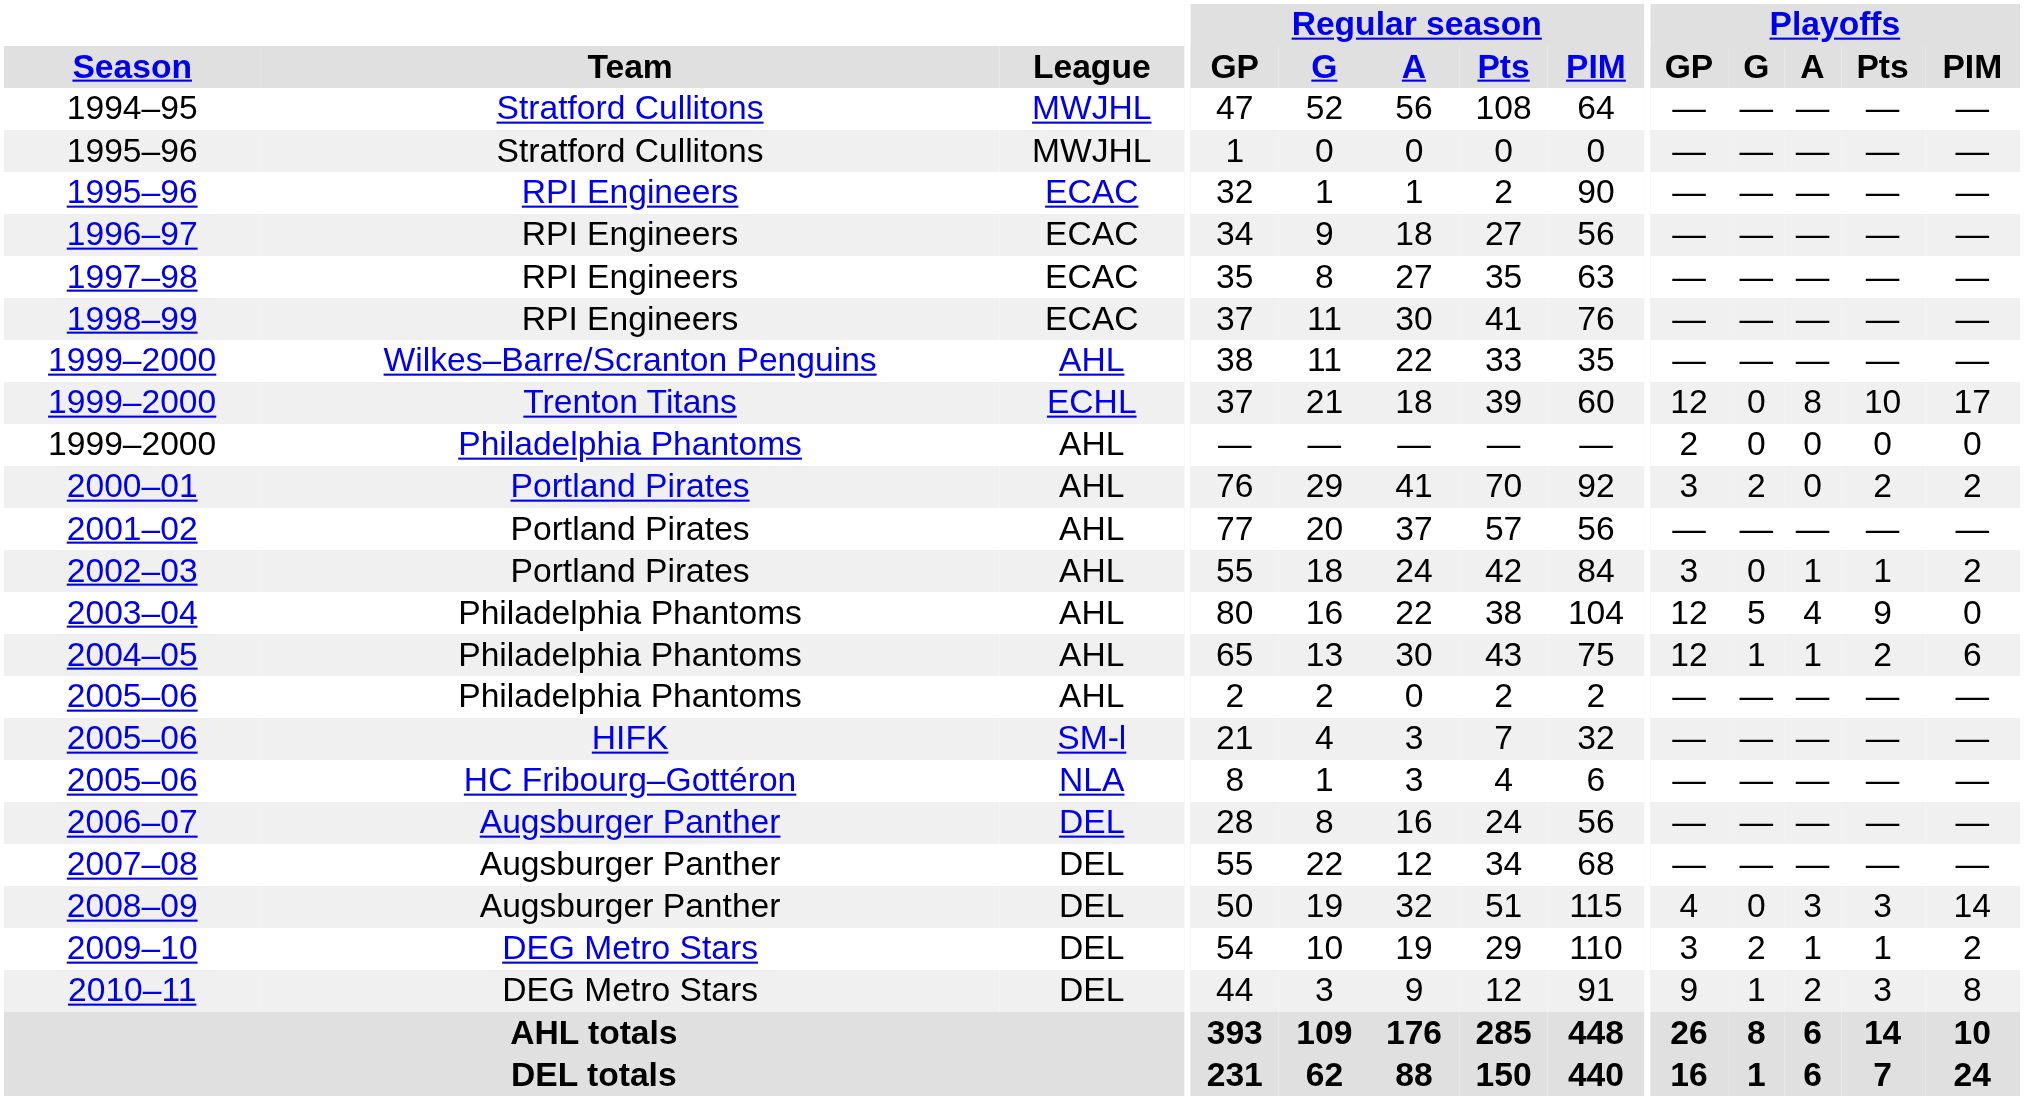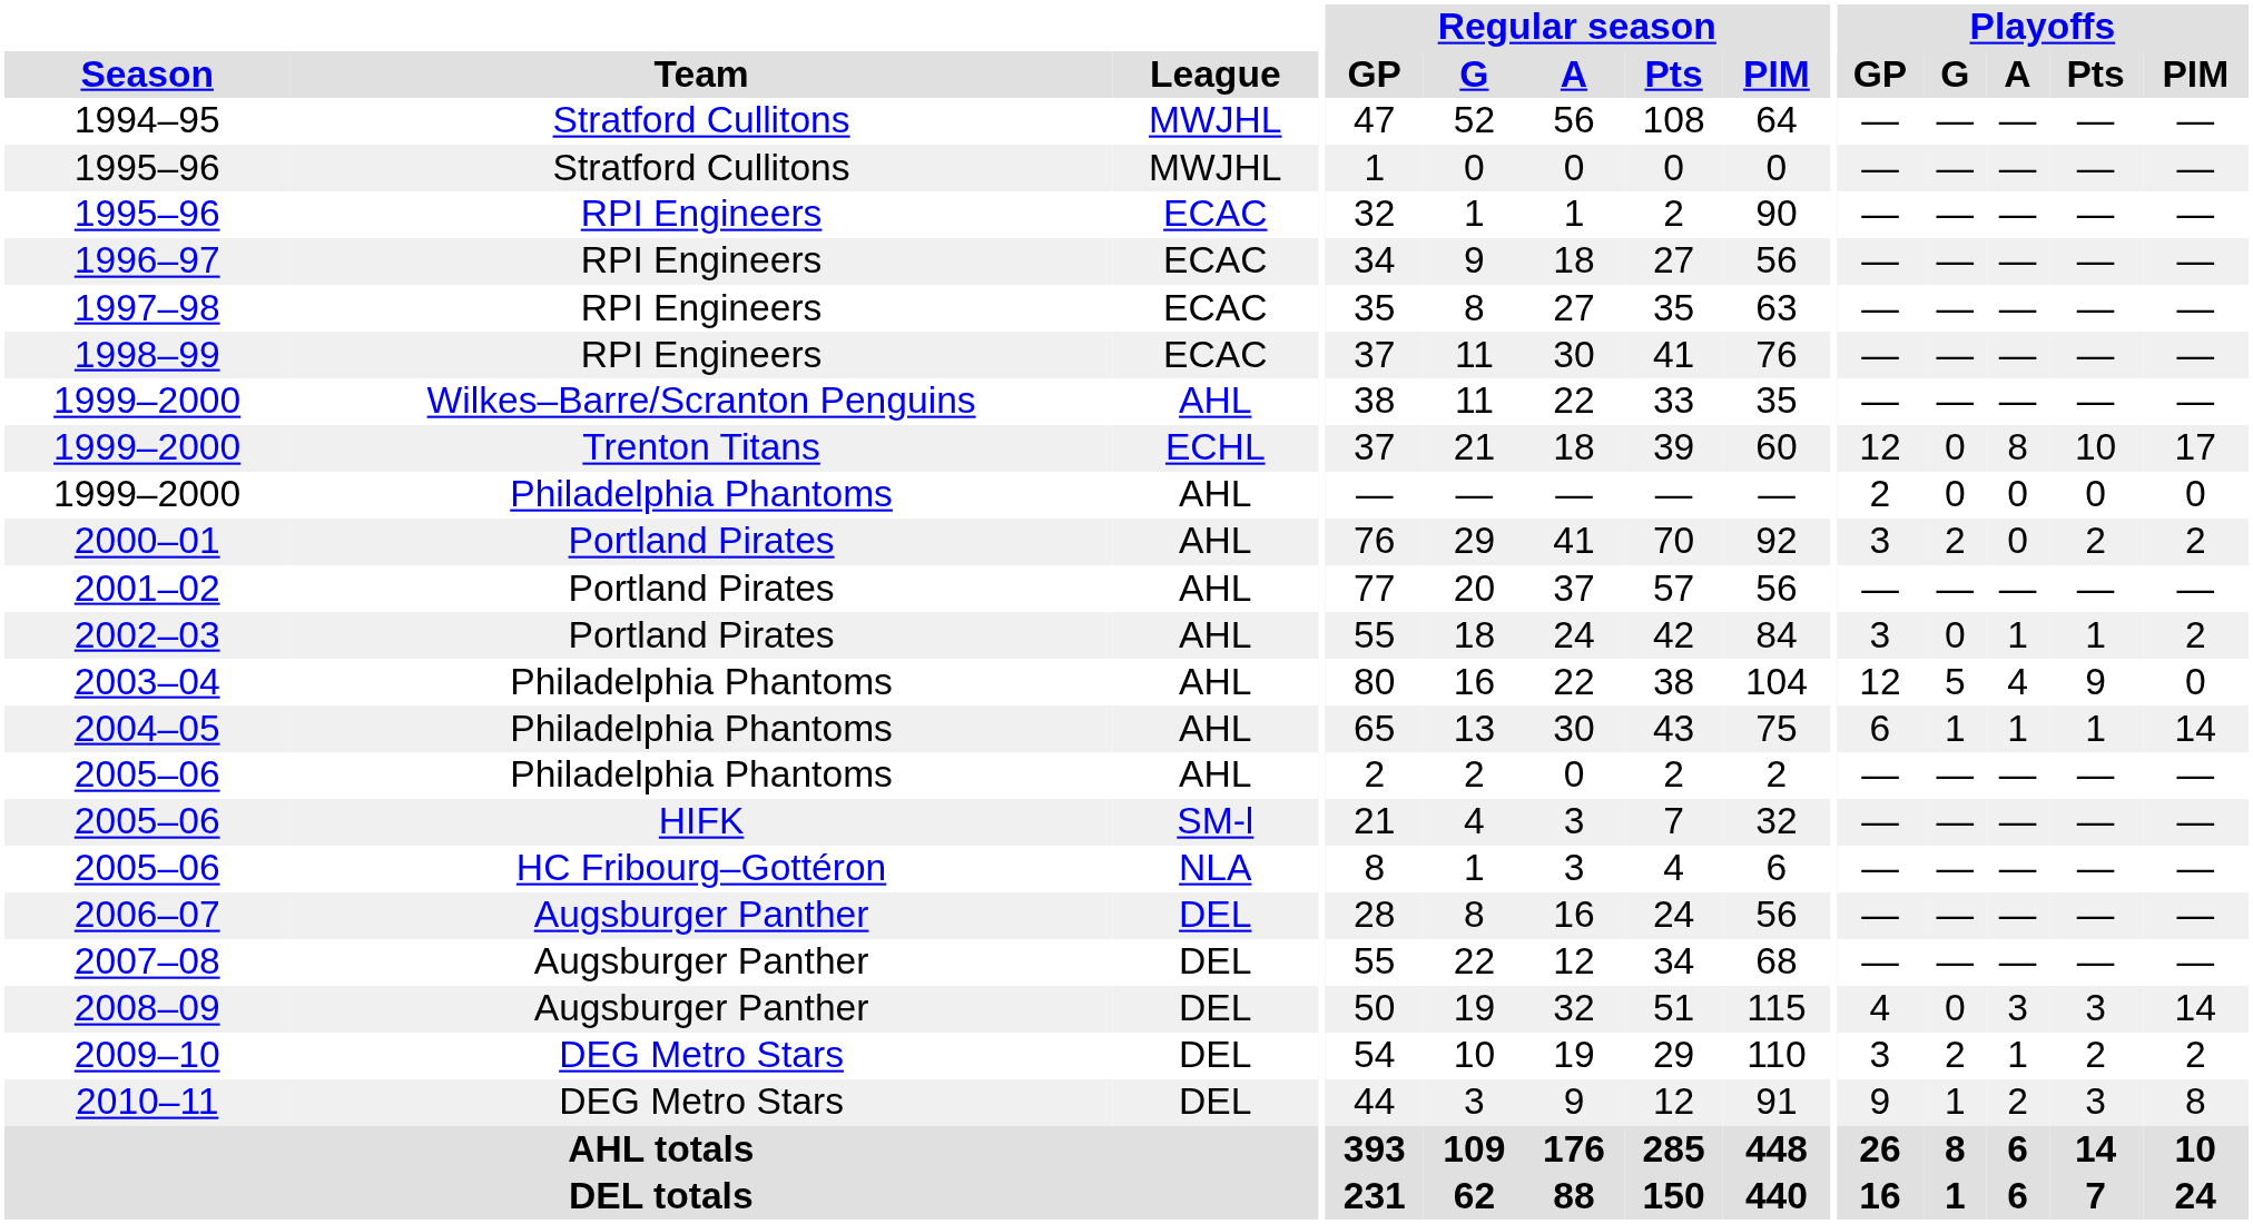2004–05 | Playoffs / GP: 12 -> 6
2004–05 | Playoffs / Pts: 2 -> 1
2004–05 | Playoffs / PIM: 6 -> 14
2009–10 | Playoffs / Pts: 1 -> 2
